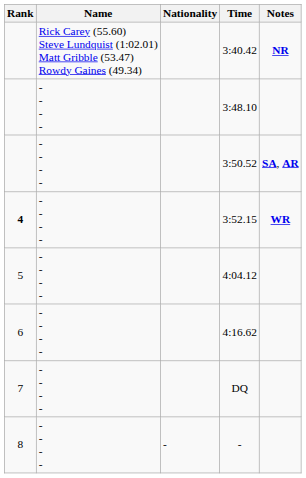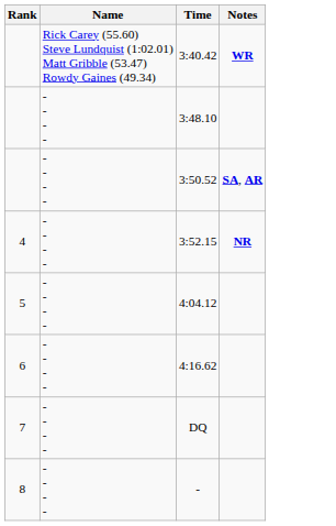- column: Nationality | -
3:40.42 | Notes: NR -> WR
3:52.15 | Rank: bold -> normal
3:52.15 | Notes: WR -> NR
